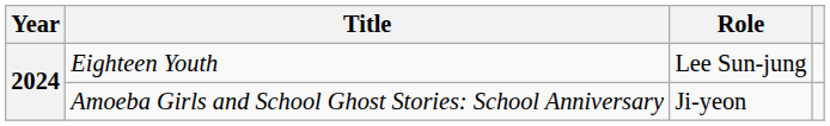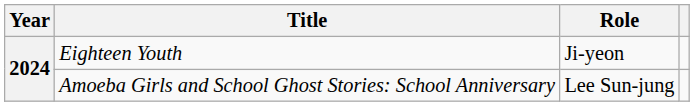Eighteen Youth | Role: Lee Sun-jung -> Ji-yeon
Amoeba Girls and School Ghost Stories: School Anniversary | Role: Ji-yeon -> Lee Sun-jung
